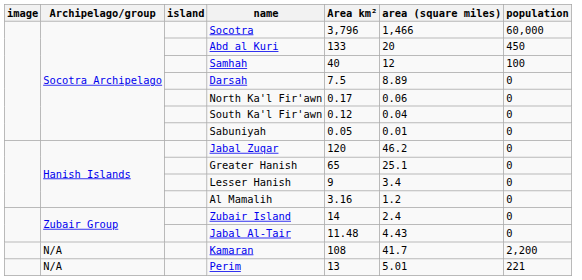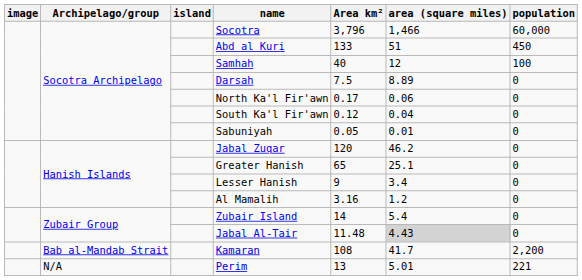Abd al Kuri | area (square miles): 20 -> 51
Zubair Island | area (square miles): 2.4 -> 5.4
Jabal Al-Tair | area (square miles): no background -> lightgrey background
Kamaran | Archipelago/group: N/A -> Bab al-Mandab Strait
